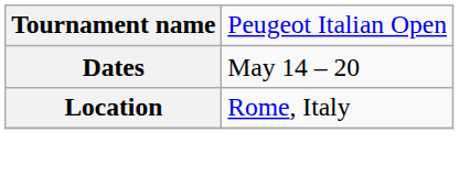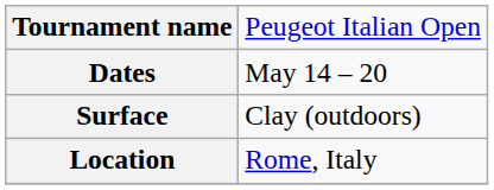+ row: Surface | Clay (outdoors)
